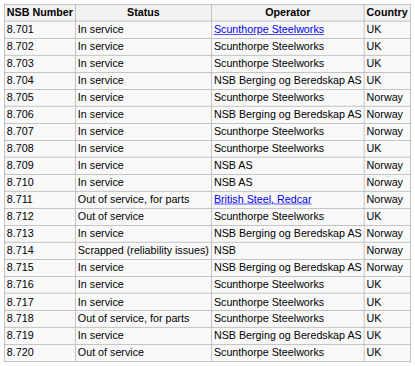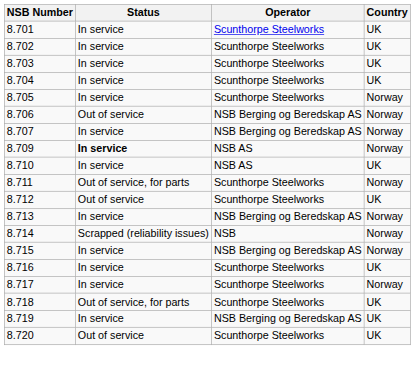8.704 | Operator: NSB Berging og Beredskap AS -> Scunthorpe Steelworks
8.706 | Status: In service -> Out of service
8.707 | Operator: Scunthorpe Steelworks -> NSB Berging og Beredskap AS
- row: 8.708 | In service | Scunthorpe Steelworks | UK
8.709 | Status: normal -> bold
8.710 | Country: Norway -> UK
8.711 | Operator: British Steel, Redcar -> Scunthorpe Steelworks
8.717 | Country: UK -> Norway
